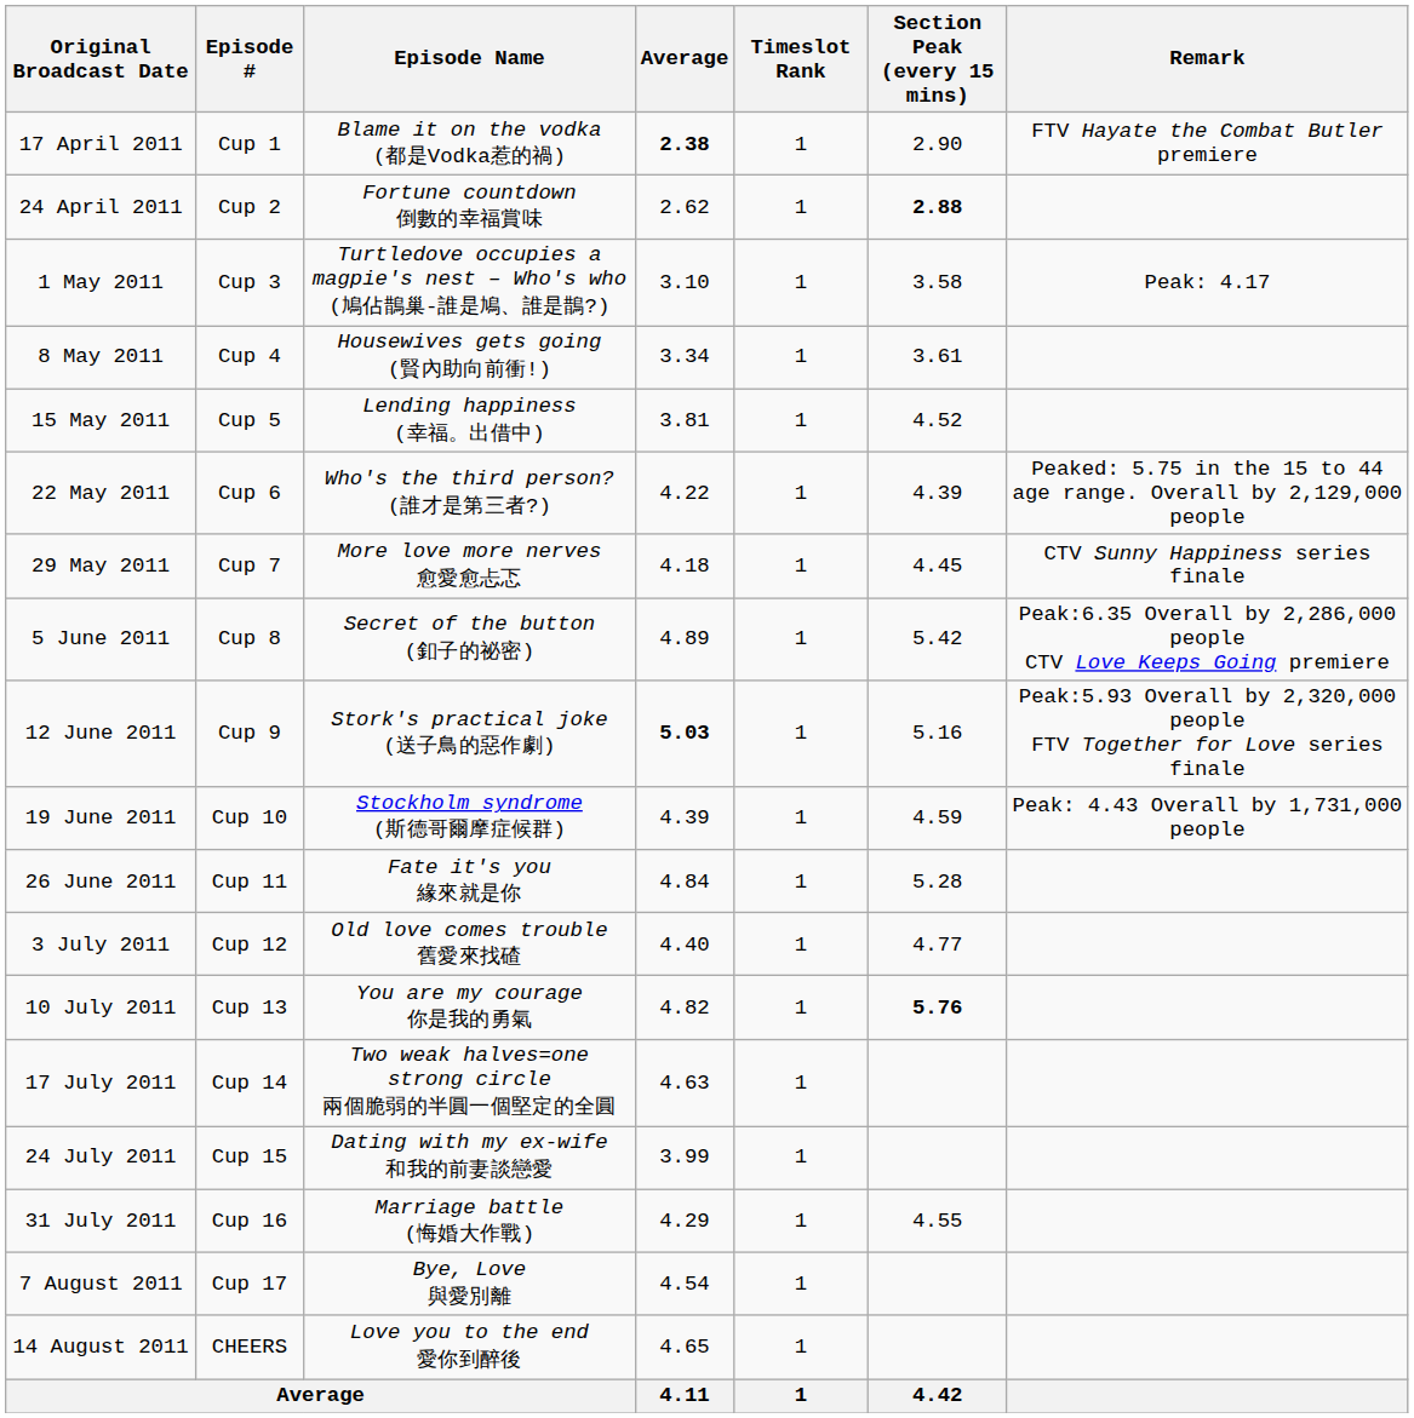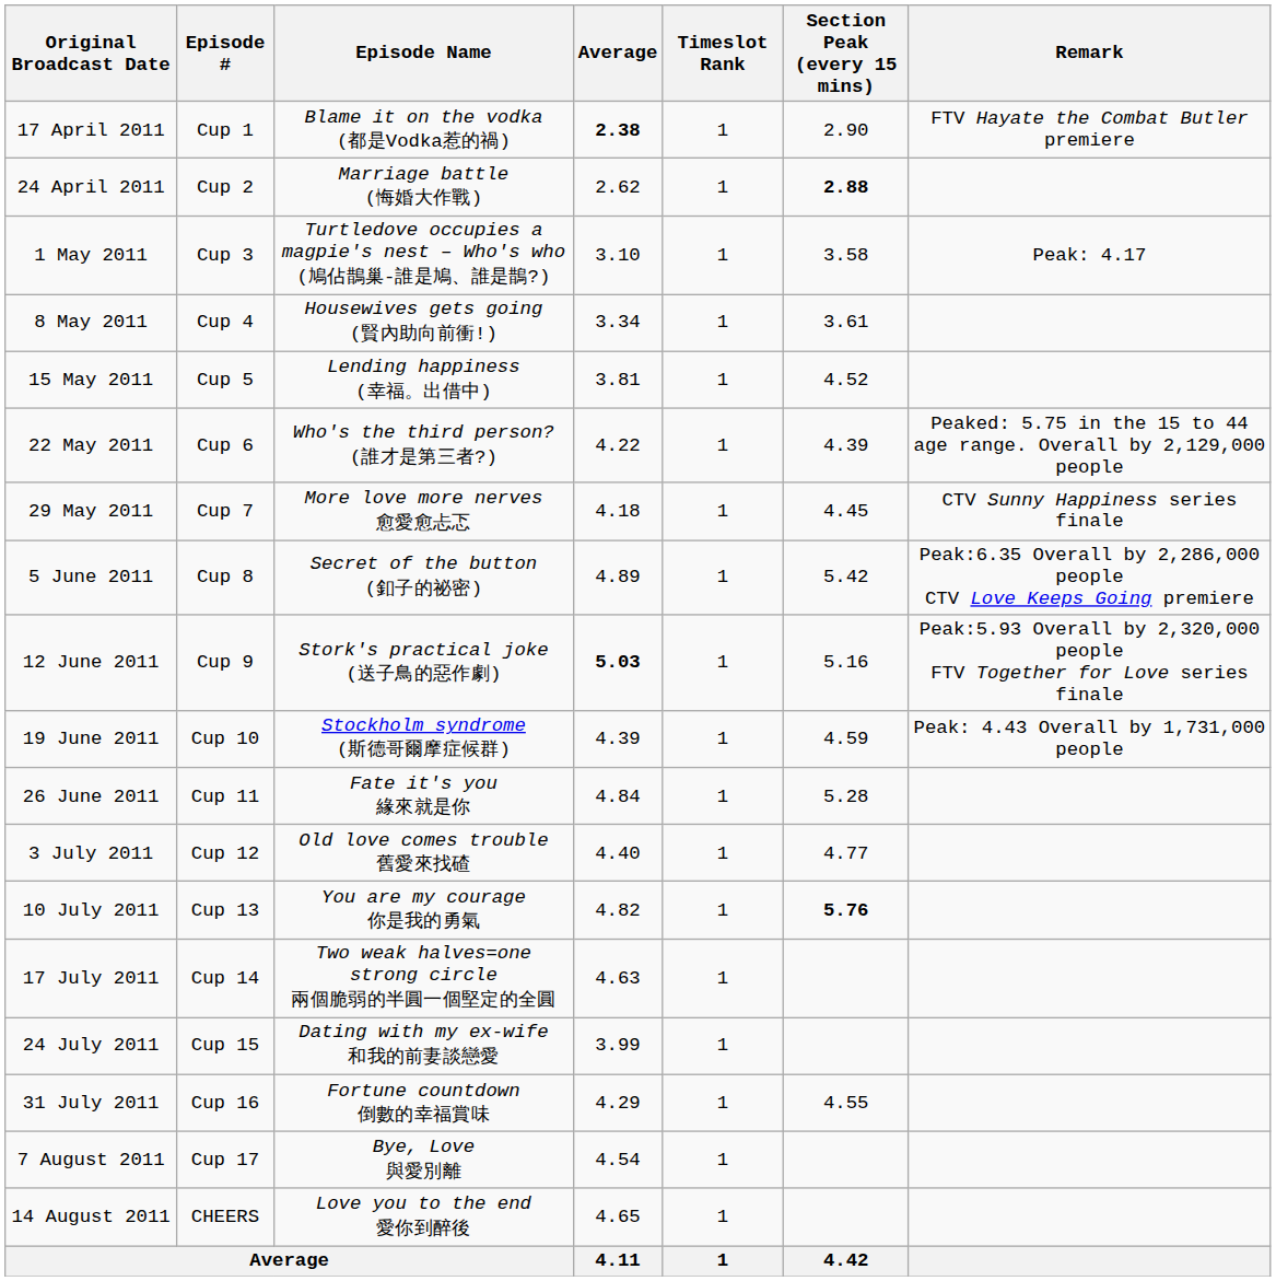24 April 2011 | Episode Name: Fortune countdown 倒數的幸福賞味 -> Marriage battle (悔婚大作戰)
31 July 2011 | Episode Name: Marriage battle (悔婚大作戰) -> Fortune countdown 倒數的幸福賞味
